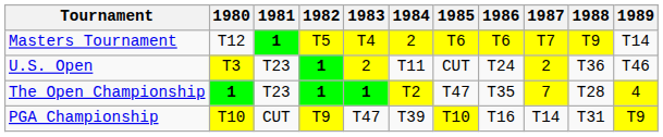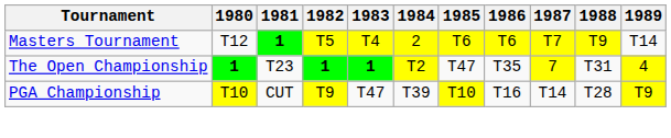- row: U.S. Open | T3 | T23 | 1 | 2 | T11 | CUT | T24 | 2 | T36 | T46
The Open Championship | 1988: T28 -> T31
PGA Championship | 1988: T31 -> T28
